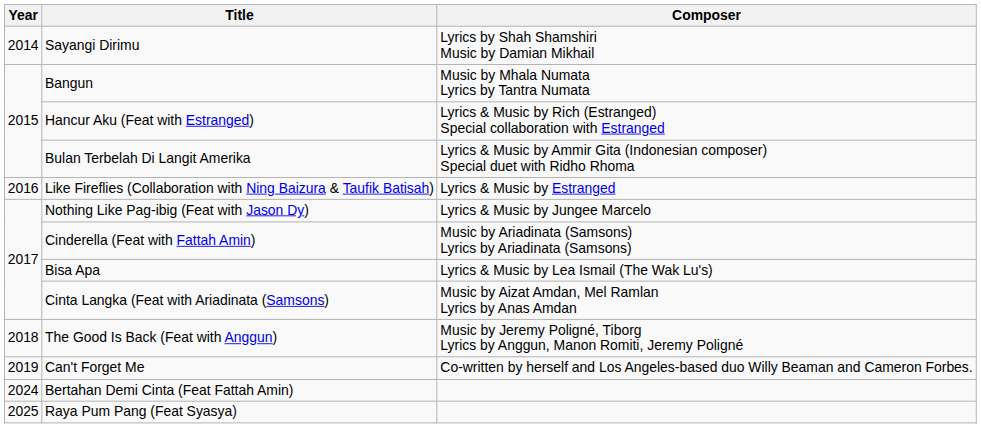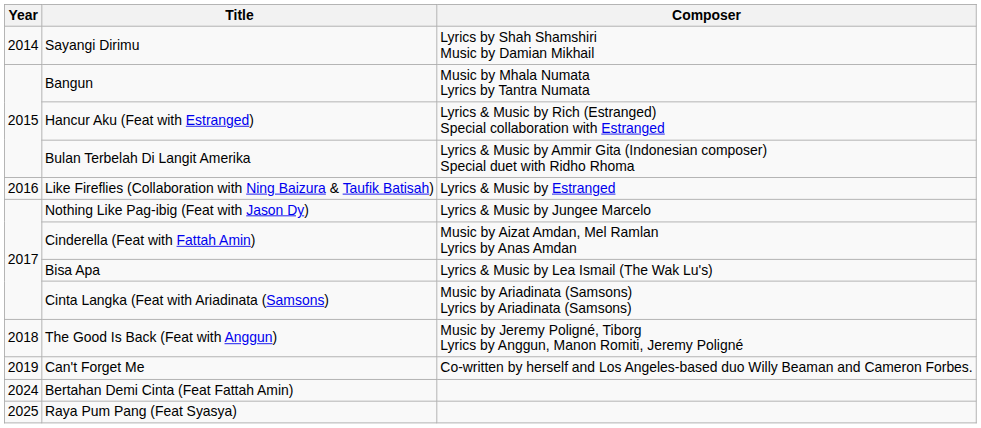Cinderella (Feat with Fattah Amin) | Composer: Music by Ariadinata (Samsons) Lyrics by Ariadinata (Samsons) -> Music by Aizat Amdan, Mel Ramlan Lyrics by Anas Amdan
Cinta Langka (Feat with Ariadinata (Samsons) | Composer: Music by Aizat Amdan, Mel Ramlan Lyrics by Anas Amdan -> Music by Ariadinata (Samsons) Lyrics by Ariadinata (Samsons)
